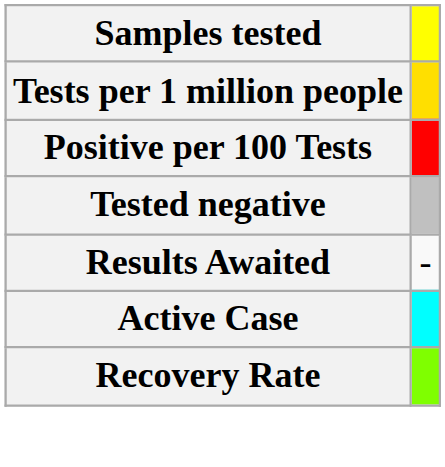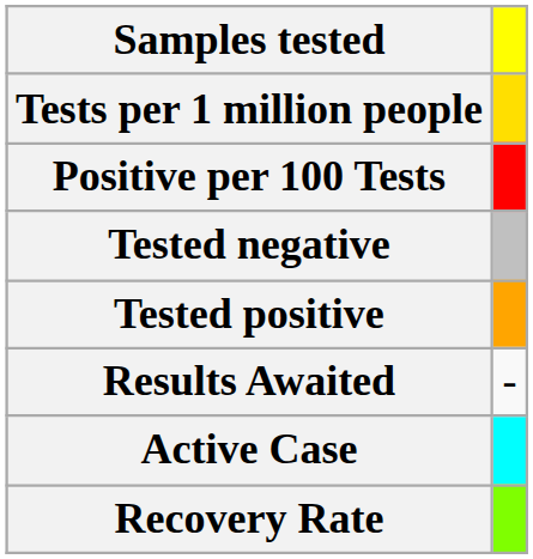+ row: Tested positive
